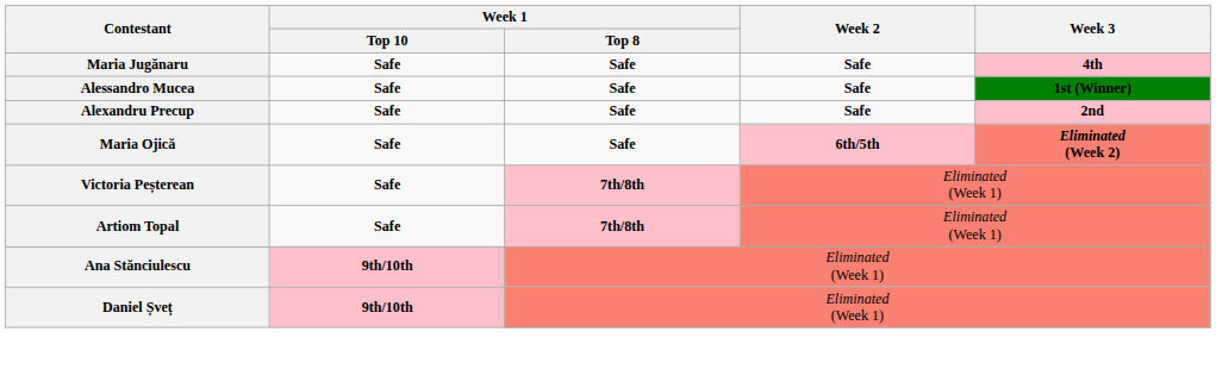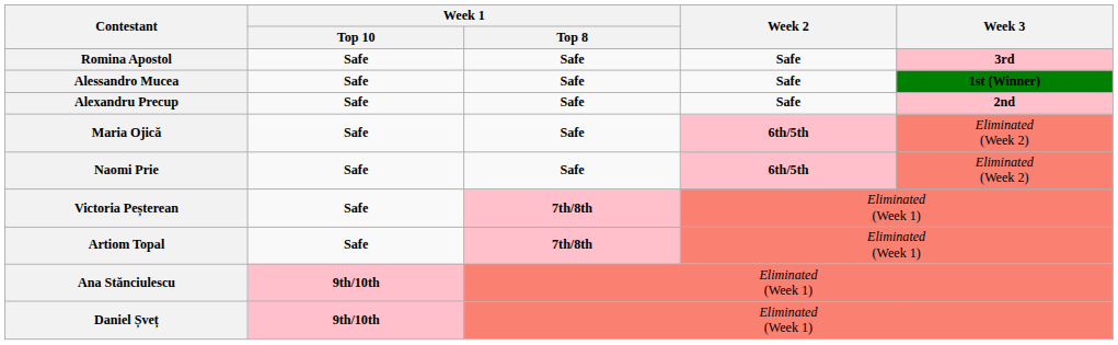+ row: Romina Apostol | Safe | Safe | Safe | 3rd
- row: Maria Jugănaru | Safe | Safe | Safe | 4th
Maria Ojică | Week 3: bold -> normal
+ row: Naomi Prie | Safe | Safe | 6th/5th | Eliminated (Week 2)
